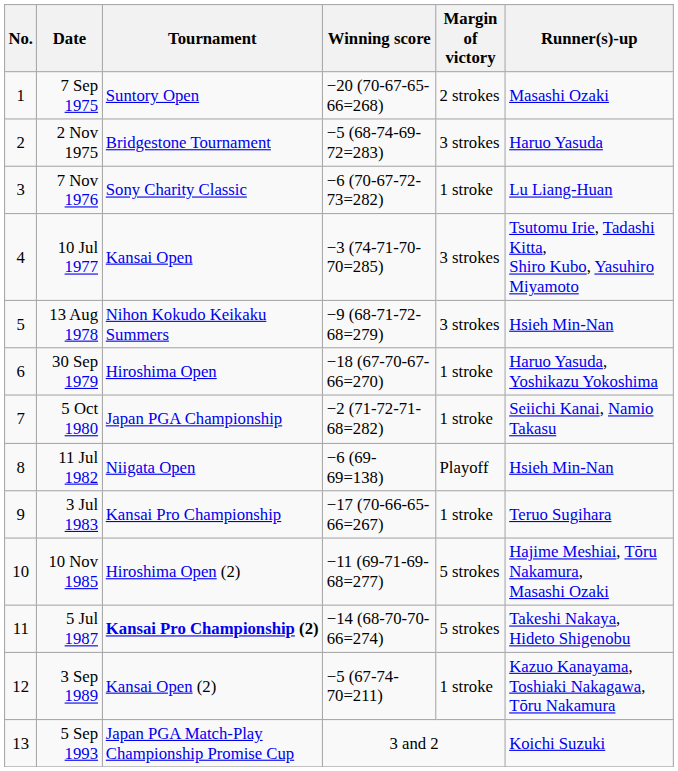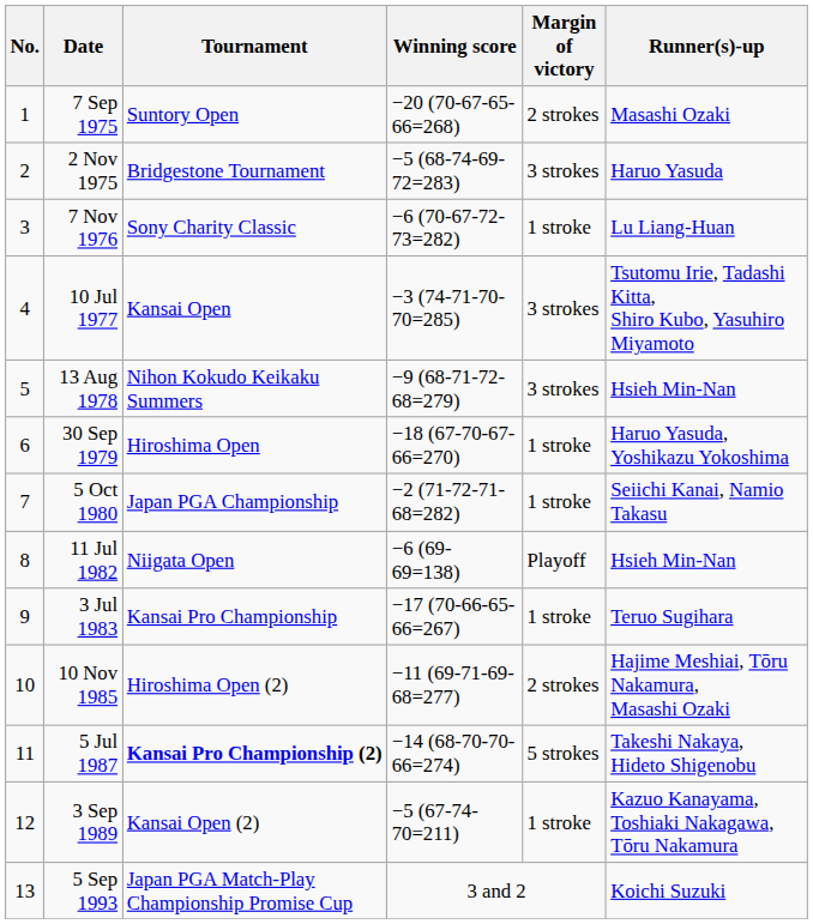10 Nov 1985 | Margin of victory: 5 strokes -> 2 strokes
